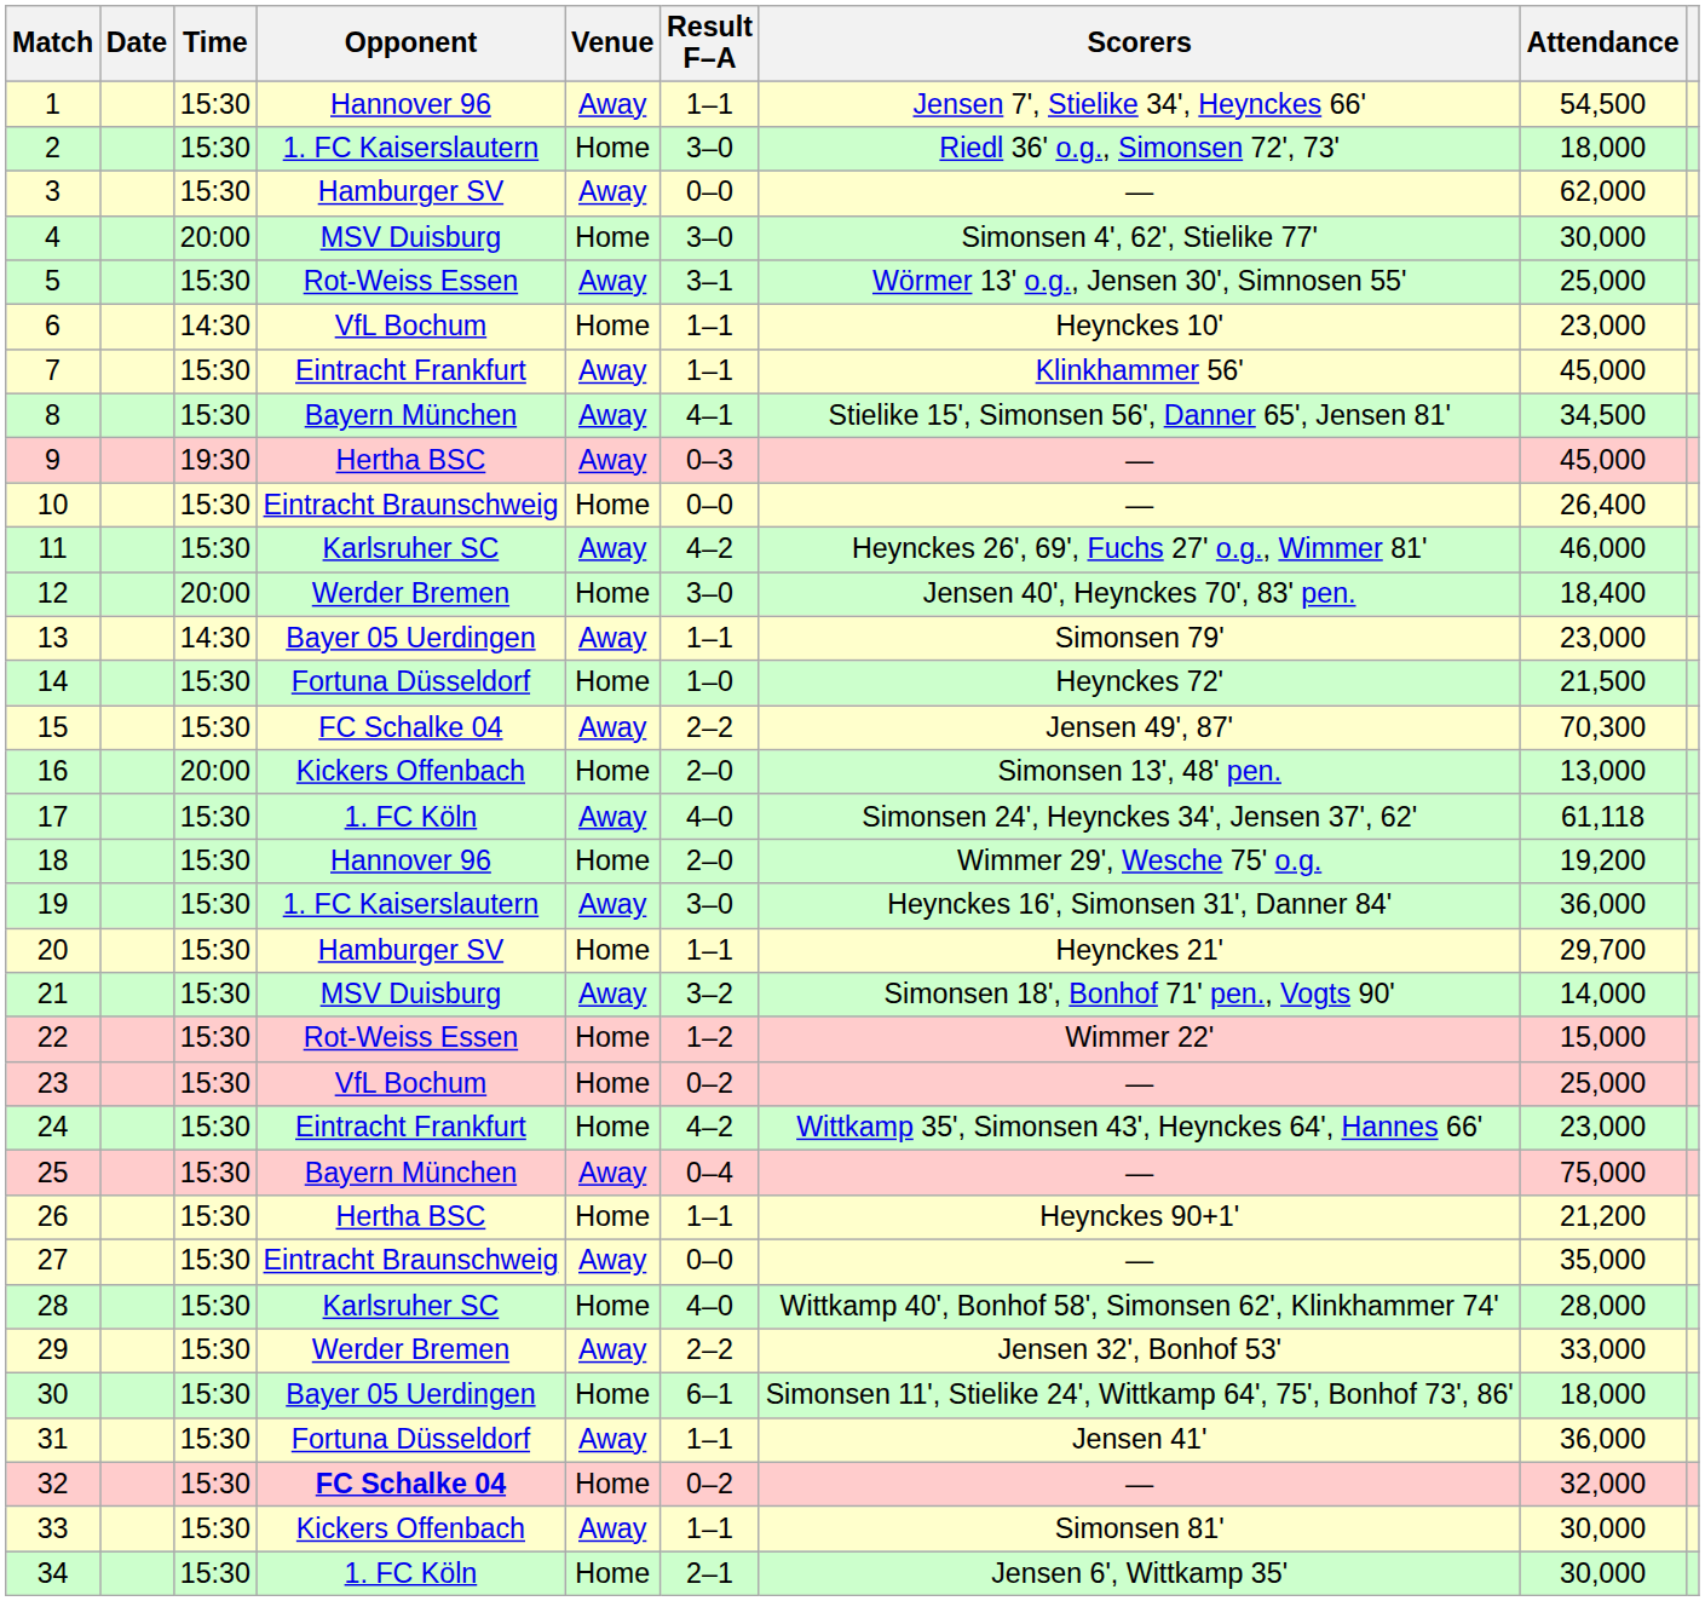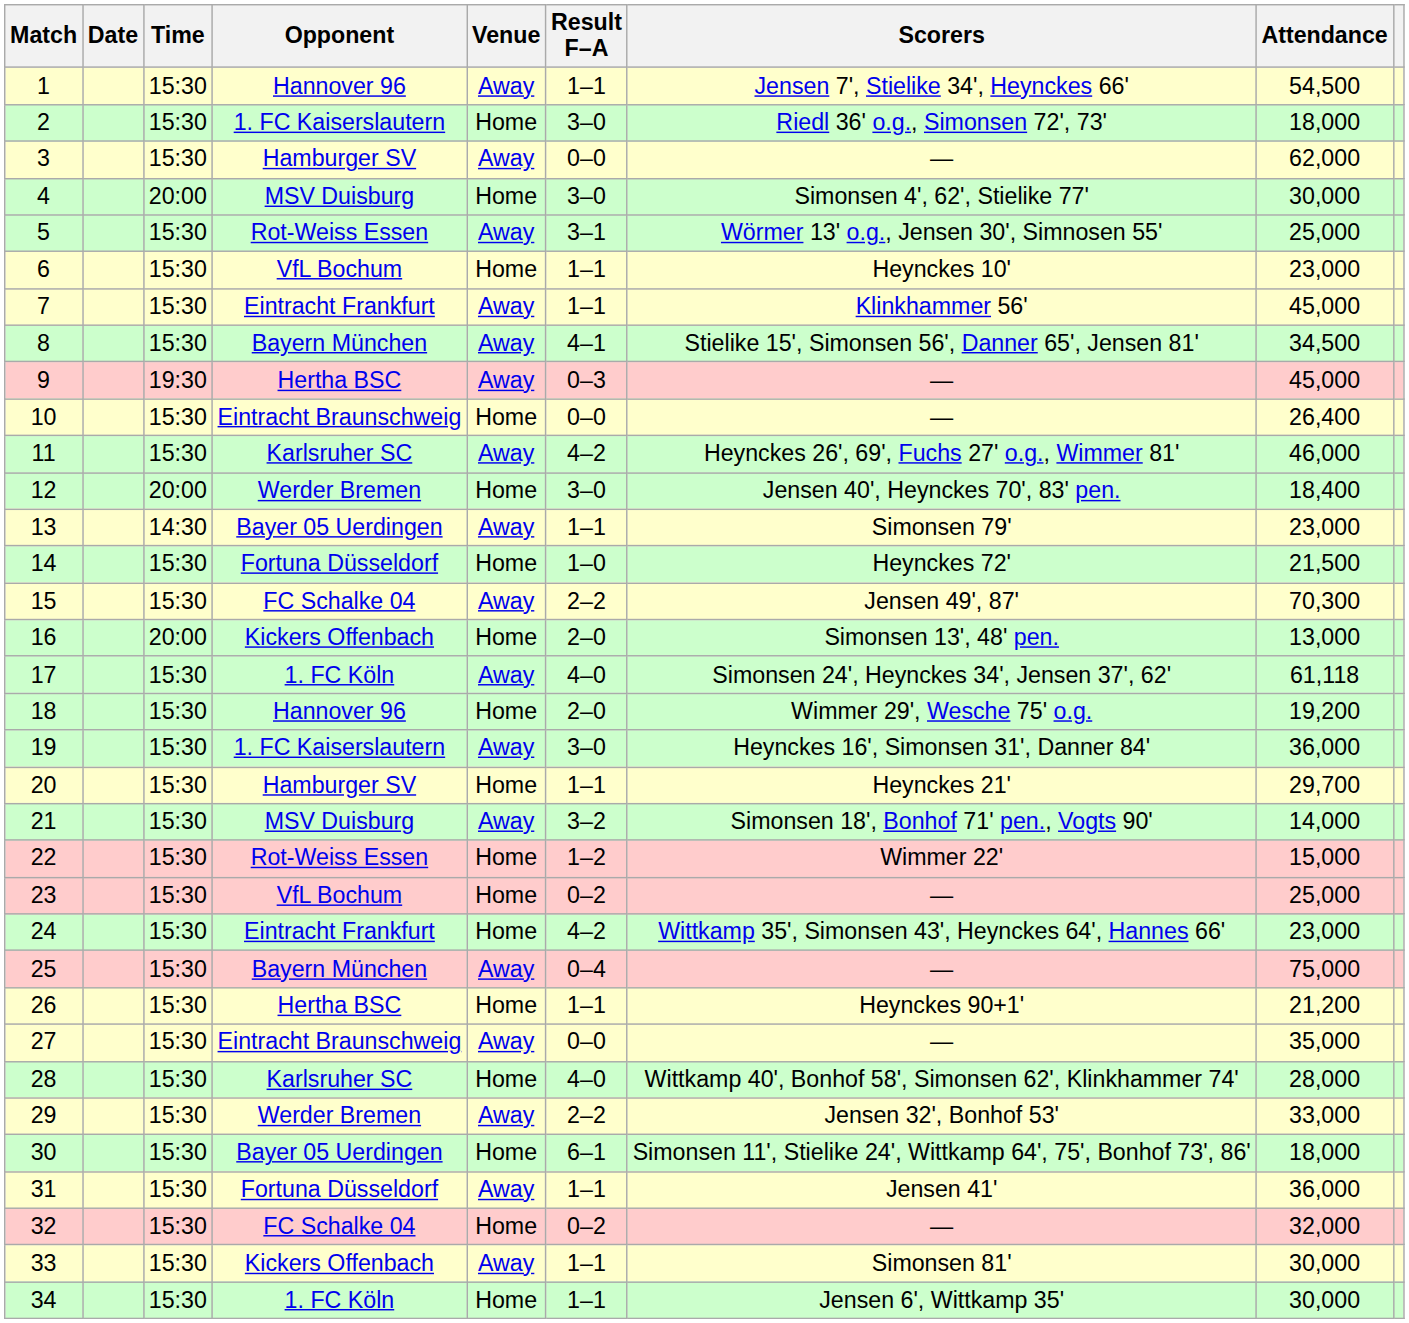6 | Time: 14:30 -> 15:30
32 | Opponent: bold -> normal
34 | Result F–A: 2–1 -> 1–1
